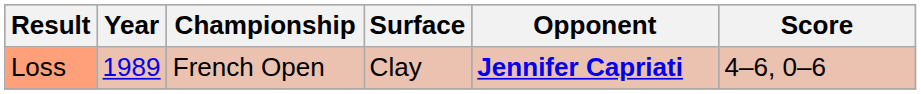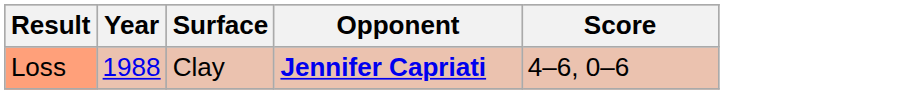- column: Championship | French Open
Loss | Year: 1989 -> 1988
